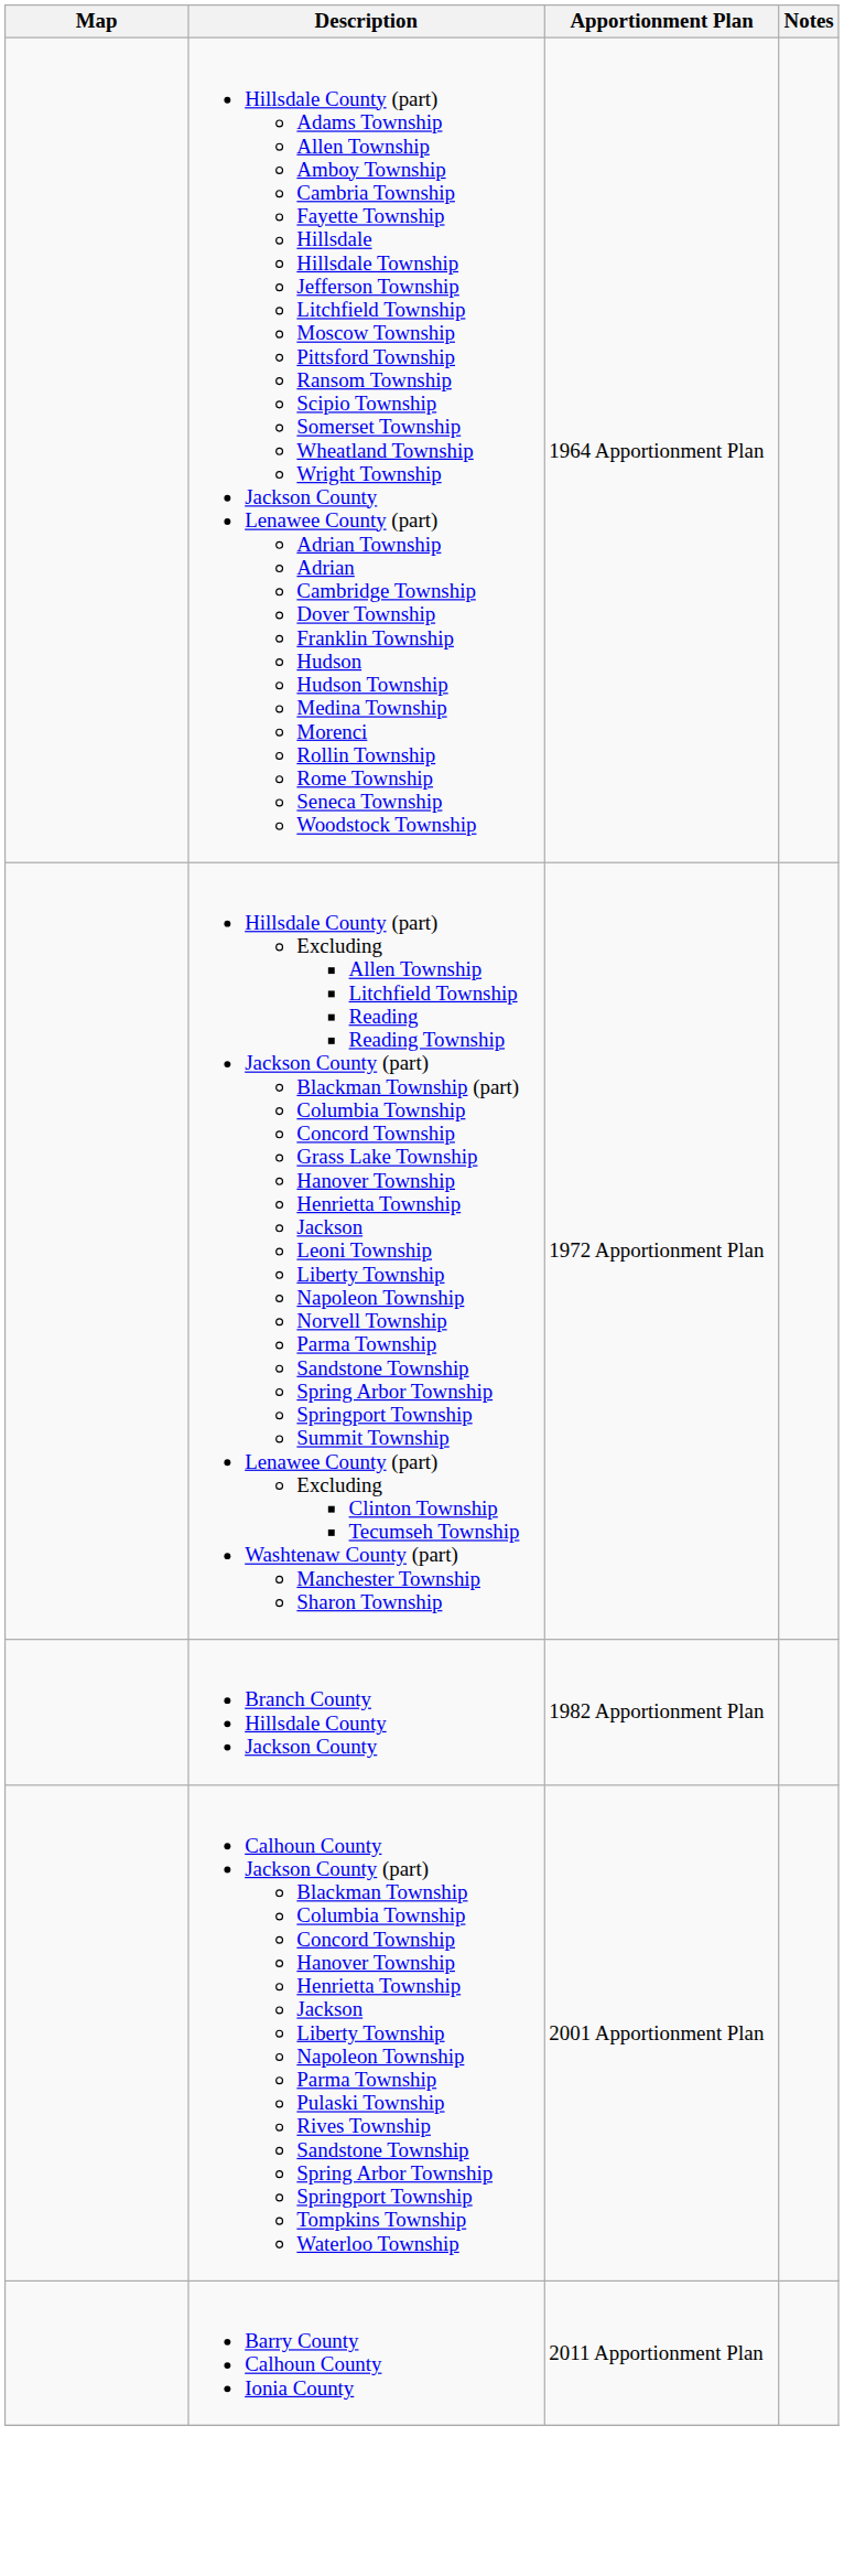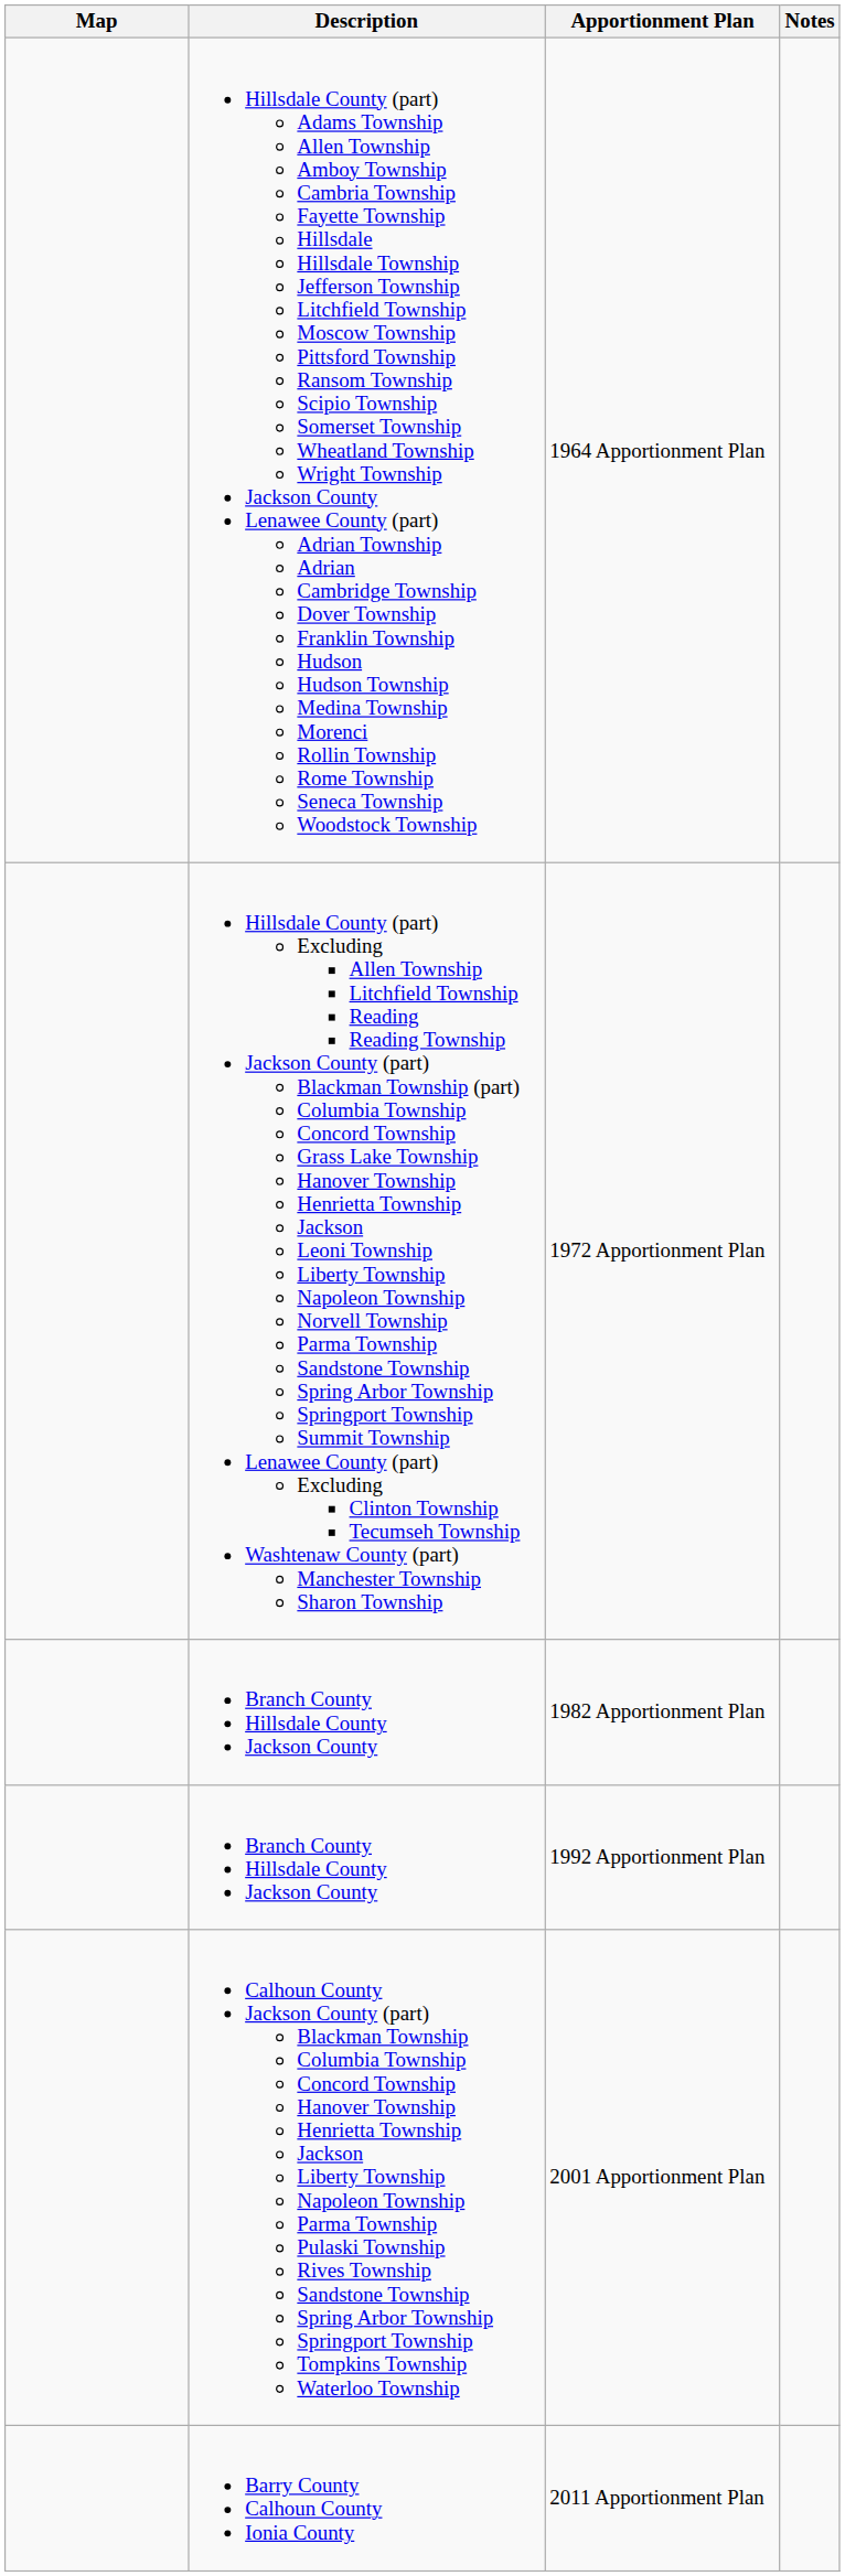+ row: Branch County Hillsdale County Jackson County | 1992 Apportionment Plan
